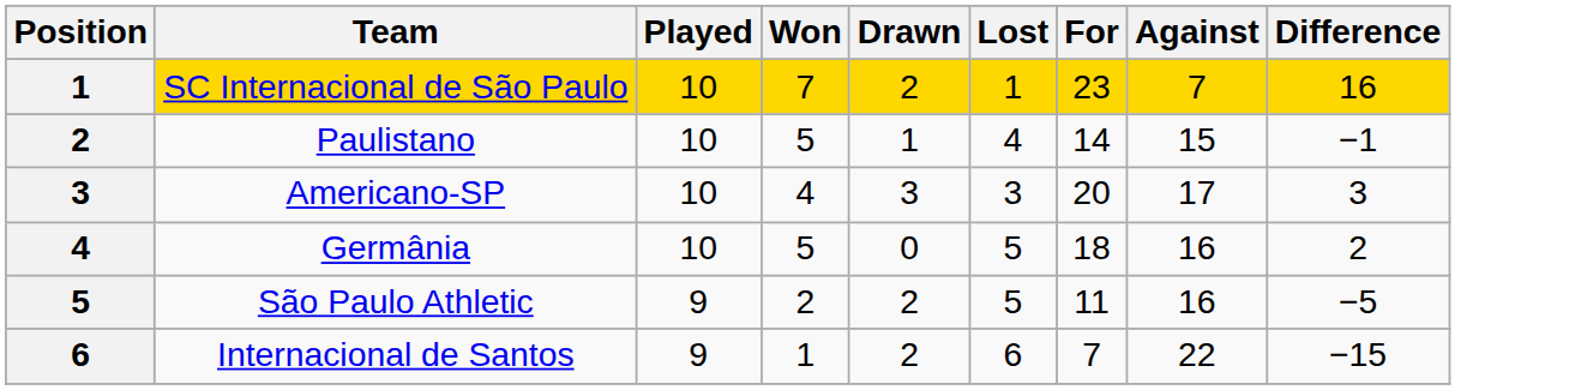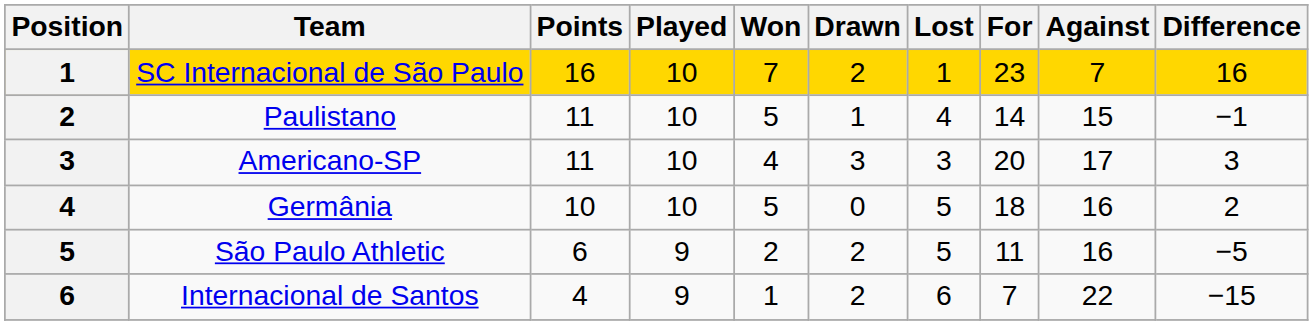+ column: Points | 16 | 11 | 11 | 10 | 6 | 4
